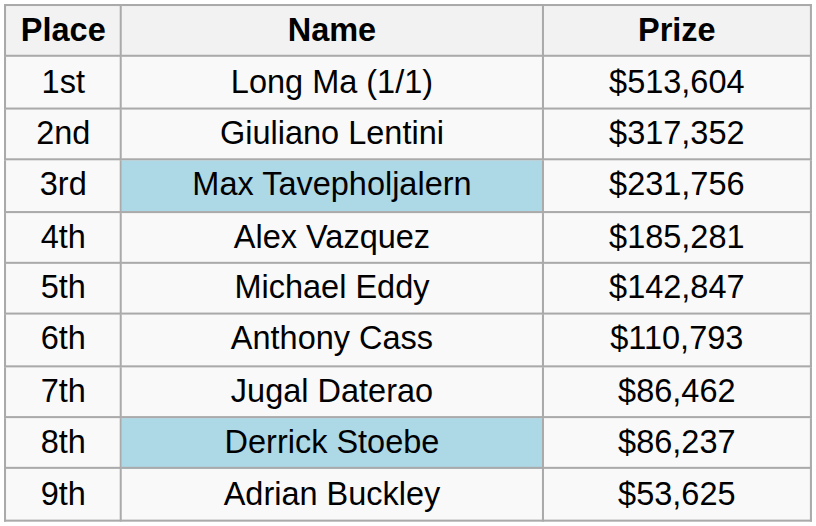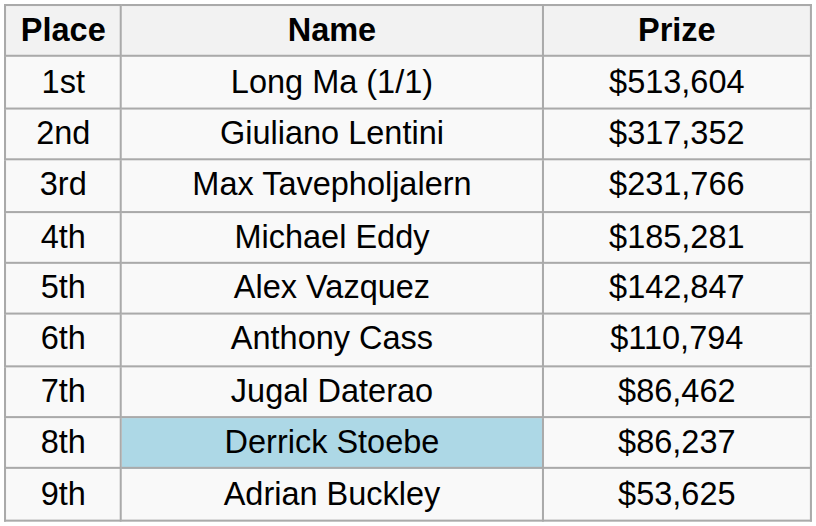3rd | Name: lightblue background -> no background
3rd | Prize: $231,756 -> $231,766
4th | Name: Alex Vazquez -> Michael Eddy
5th | Name: Michael Eddy -> Alex Vazquez
6th | Prize: $110,793 -> $110,794
